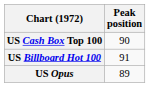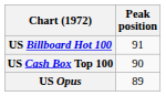rows swapped: US Billboard Hot 100 <-> US Cash Box Top 100
